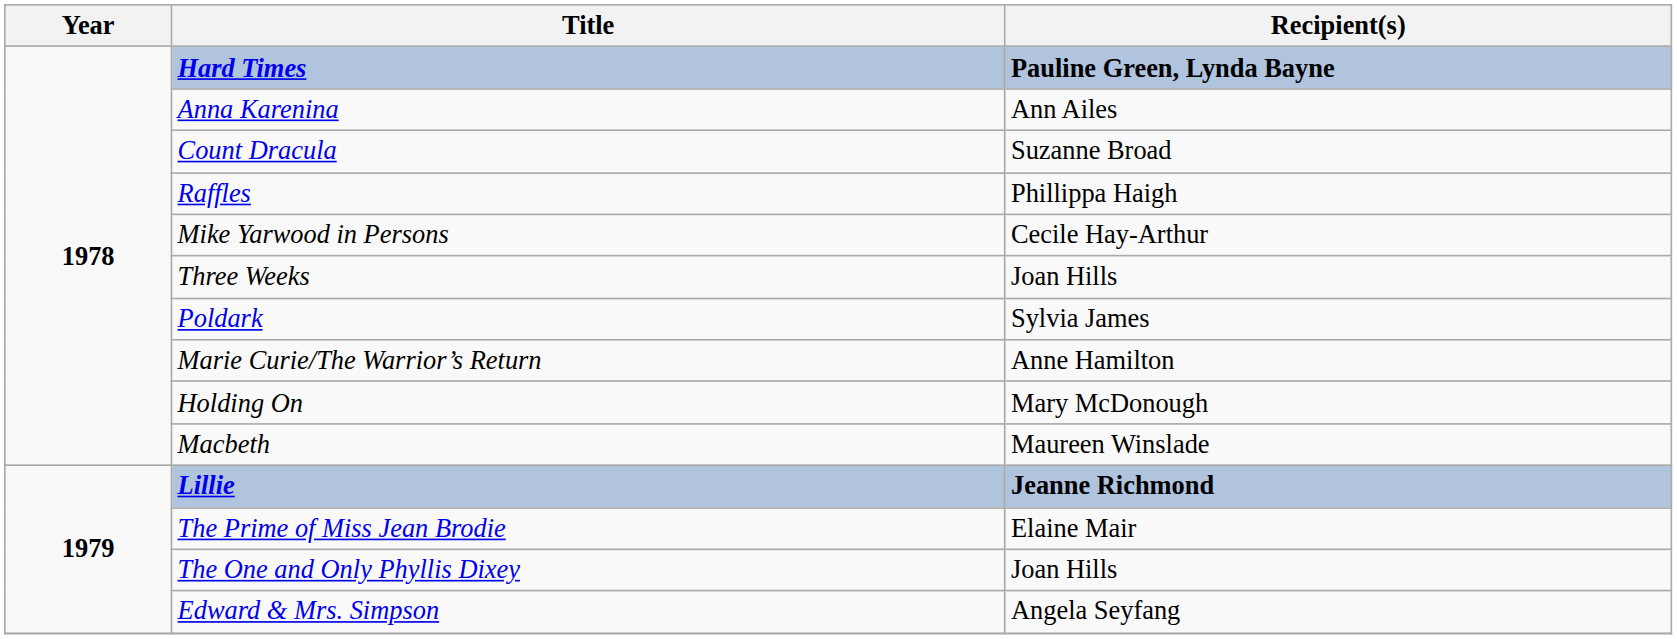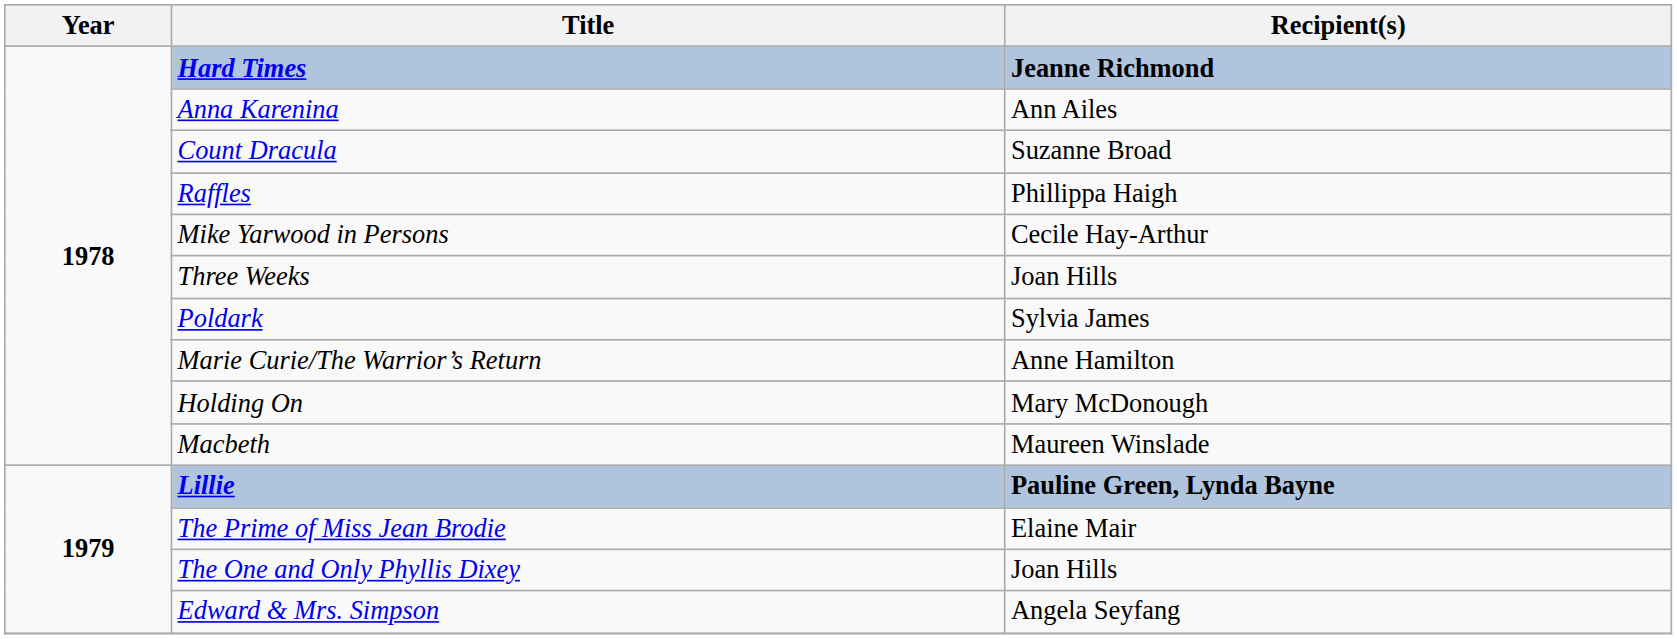Hard Times | Recipient(s): Pauline Green, Lynda Bayne -> Jeanne Richmond
Lillie | Recipient(s): Jeanne Richmond -> Pauline Green, Lynda Bayne
